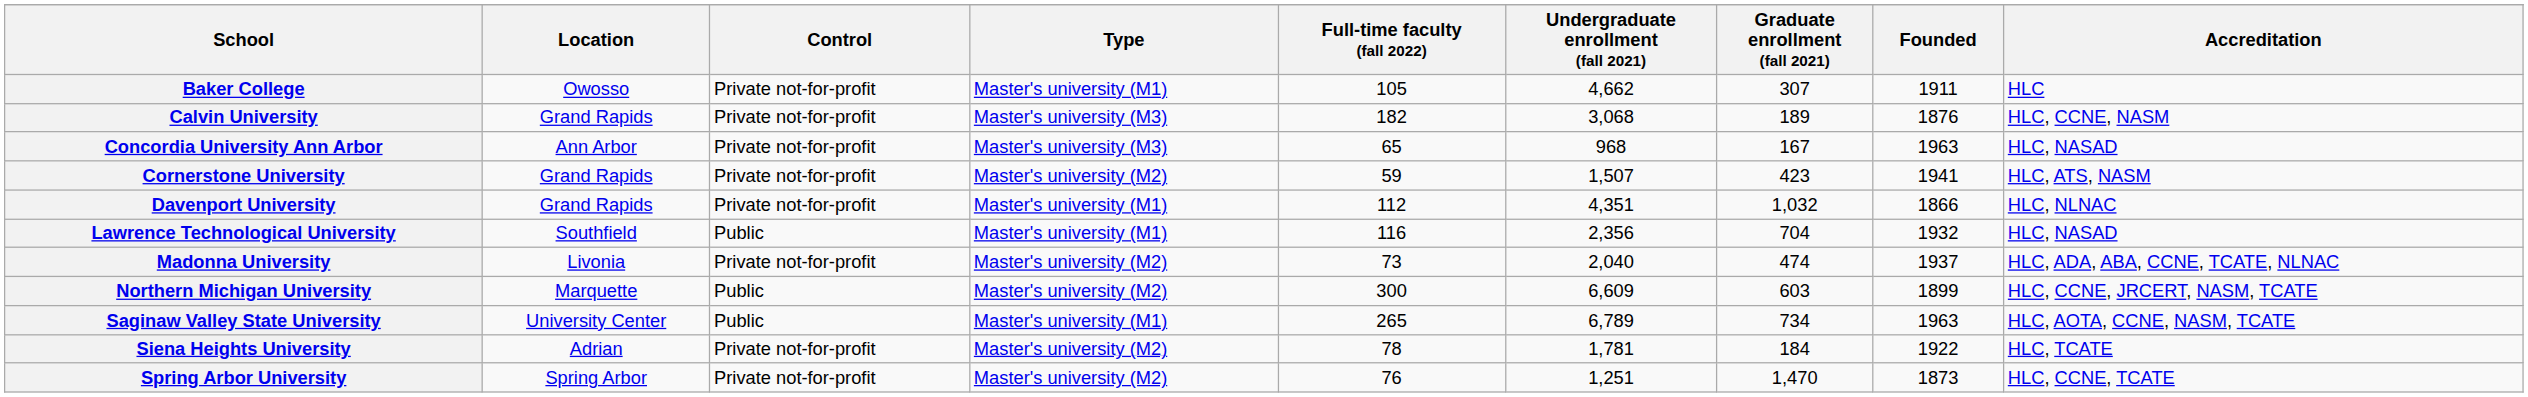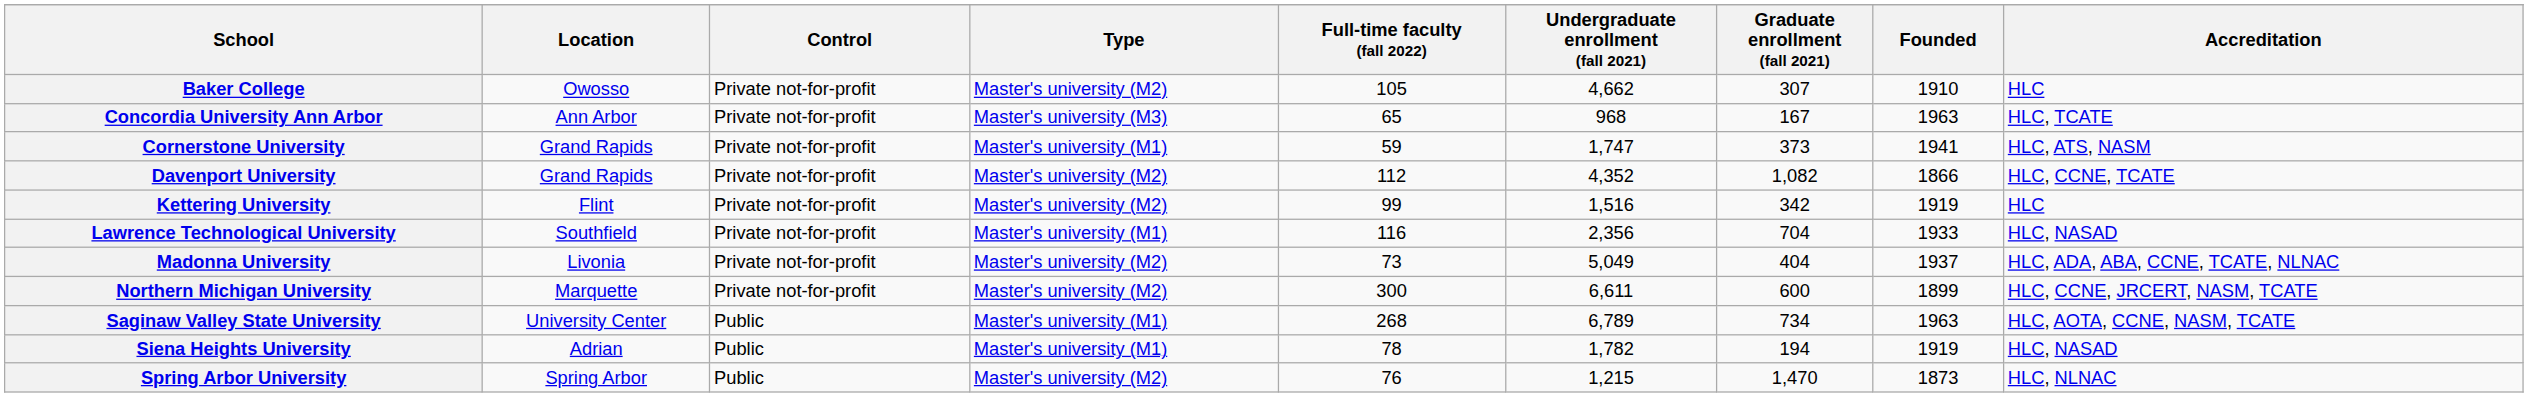Baker College | Type: Master's university (M1) -> Master's university (M2)
Baker College | Founded: 1911 -> 1910
- row: Calvin University | Grand Rapids | Private not-for-profit | Master's university (M3) | 182 | 3,068 | 189 | 1876 | HLC, CCNE, NASM
Concordia University Ann Arbor | Accreditation: HLC, NASAD -> HLC, TCATE
Cornerstone University | Type: Master's university (M2) -> Master's university (M1)
Cornerstone University | Undergraduate enrollment (fall 2021): 1,507 -> 1,747
Cornerstone University | Graduate enrollment (fall 2021): 423 -> 373
Davenport University | Type: Master's university (M1) -> Master's university (M2)
Davenport University | Undergraduate enrollment (fall 2021): 4,351 -> 4,352
Davenport University | Graduate enrollment (fall 2021): 1,032 -> 1,082
Davenport University | Accreditation: HLC, NLNAC -> HLC, CCNE, TCATE
+ row: Kettering University | Flint | Private not-for-profit | Master's university (M2) | 99 | 1,516 | 342 | 1919 | HLC
Lawrence Technological University | Control: Public -> Private not-for-profit
Lawrence Technological University | Founded: 1932 -> 1933
Madonna University | Undergraduate enrollment (fall 2021): 2,040 -> 5,049
Madonna University | Graduate enrollment (fall 2021): 474 -> 404
Northern Michigan University | Control: Public -> Private not-for-profit
Northern Michigan University | Undergraduate enrollment (fall 2021): 6,609 -> 6,611
Northern Michigan University | Graduate enrollment (fall 2021): 603 -> 600
Saginaw Valley State University | Full-time faculty (fall 2022): 265 -> 268
Siena Heights University | Control: Private not-for-profit -> Public
Siena Heights University | Type: Master's university (M2) -> Master's university (M1)
Siena Heights University | Undergraduate enrollment (fall 2021): 1,781 -> 1,782
Siena Heights University | Graduate enrollment (fall 2021): 184 -> 194
Siena Heights University | Founded: 1922 -> 1919
Siena Heights University | Accreditation: HLC, TCATE -> HLC, NASAD
Spring Arbor University | Control: Private not-for-profit -> Public
Spring Arbor University | Undergraduate enrollment (fall 2021): 1,251 -> 1,215
Spring Arbor University | Accreditation: HLC, CCNE, TCATE -> HLC, NLNAC
